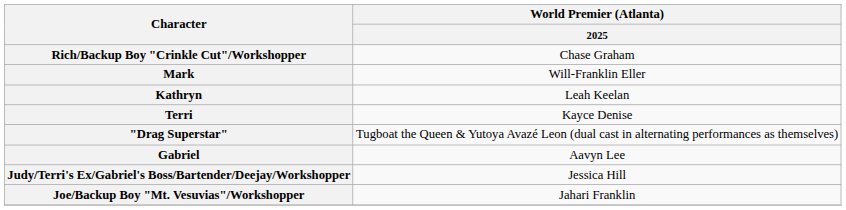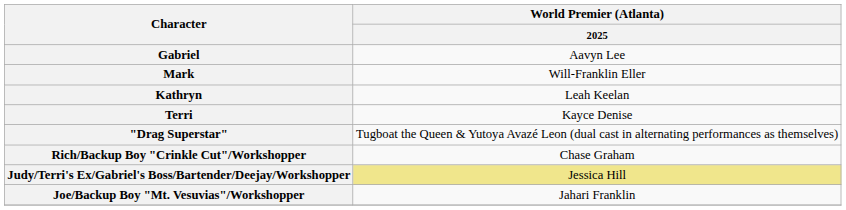rows swapped: Gabriel <-> Rich/Backup Boy "Crinkle Cut"/Workshopper
Judy/Terri's Ex/Gabriel's Boss/Bartender/Deejay/Workshopper | World Premier (Atlanta) / 2025: no background -> khaki background
